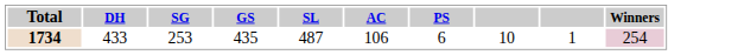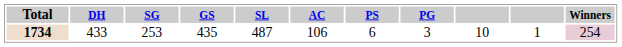+ column: PG | 3
